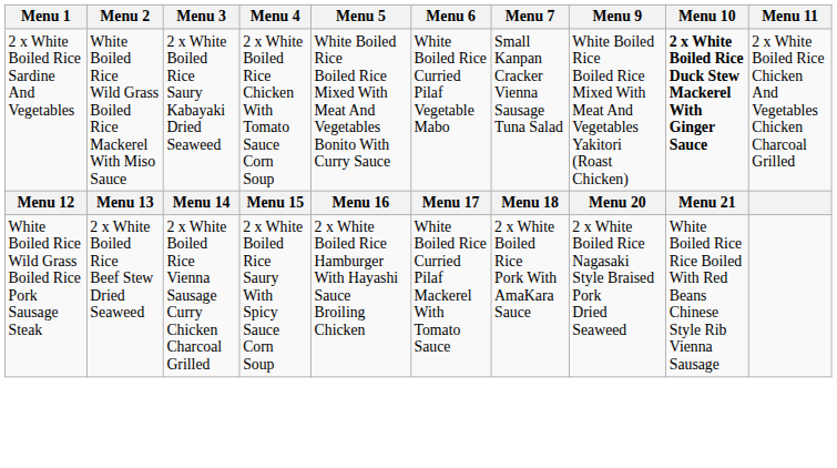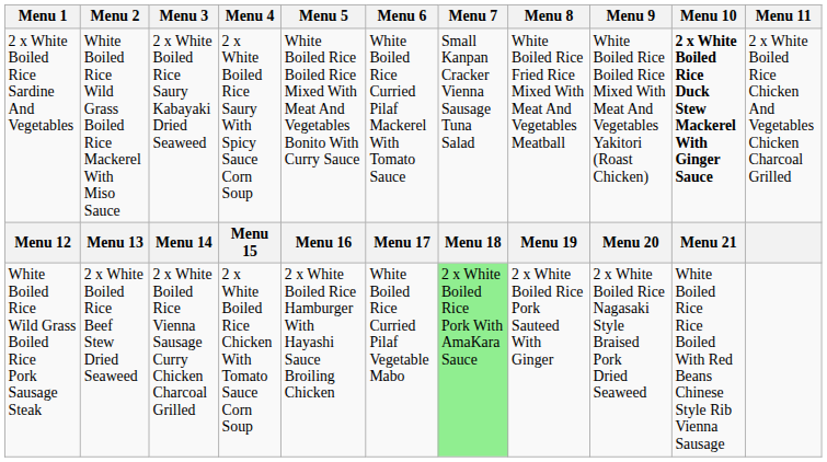+ column: Menu 8 | White Boiled Rice Fried Rice Mixed With Meat And Vegetables Meatball | Menu 19 | 2 x White Boiled Rice Pork Sauteed With Ginger
2 x White Boiled Rice Sardine And Vegetables | Menu 4: 2 x White Boiled Rice Chicken With Tomato Sauce Corn Soup -> 2 x White Boiled Rice Saury With Spicy Sauce Corn Soup
2 x White Boiled Rice Sardine And Vegetables | Menu 6: White Boiled Rice Curried Pilaf Vegetable Mabo -> White Boiled Rice Curried Pilaf Mackerel With Tomato Sauce
White Boiled Rice Wild Grass Boiled Rice Pork Sausage Steak | Menu 4: 2 x White Boiled Rice Saury With Spicy Sauce Corn Soup -> 2 x White Boiled Rice Chicken With Tomato Sauce Corn Soup
White Boiled Rice Wild Grass Boiled Rice Pork Sausage Steak | Menu 6: White Boiled Rice Curried Pilaf Mackerel With Tomato Sauce -> White Boiled Rice Curried Pilaf Vegetable Mabo
White Boiled Rice Wild Grass Boiled Rice Pork Sausage Steak | Menu 7: no background -> lightgreen background
